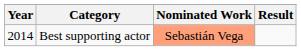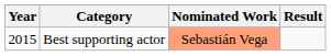Best supporting actor | Year: 2014 -> 2015
